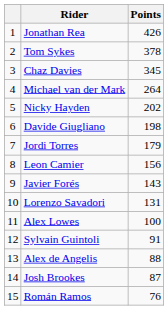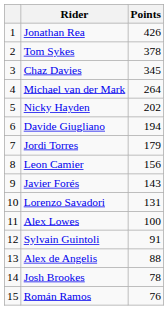Davide Giugliano | Points: 198 -> 194
Josh Brookes | Points: 87 -> 78
